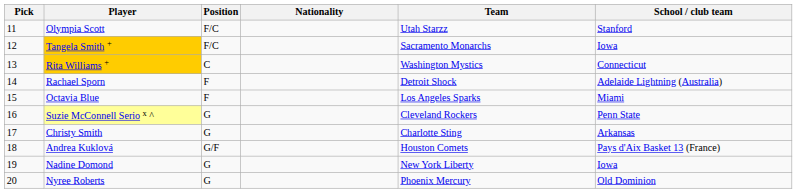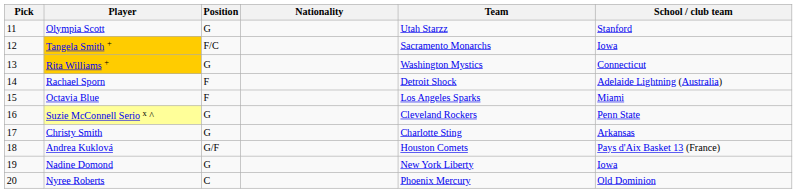Olympia Scott | Position: F/C -> G
Rita Williams + | Position: C -> G
Nyree Roberts | Position: G -> C
